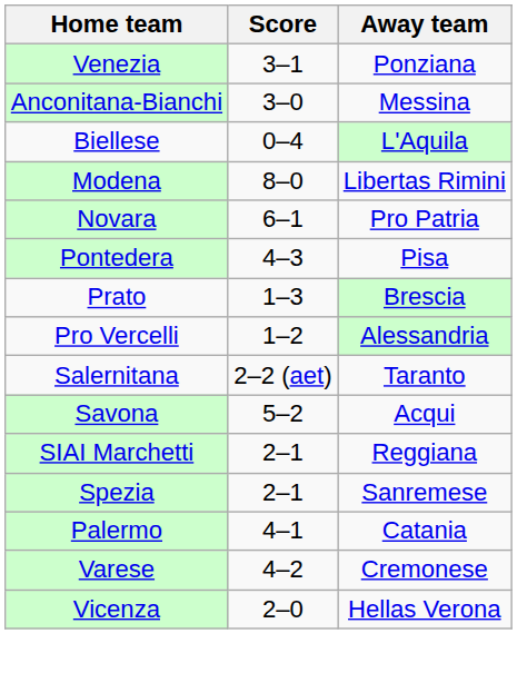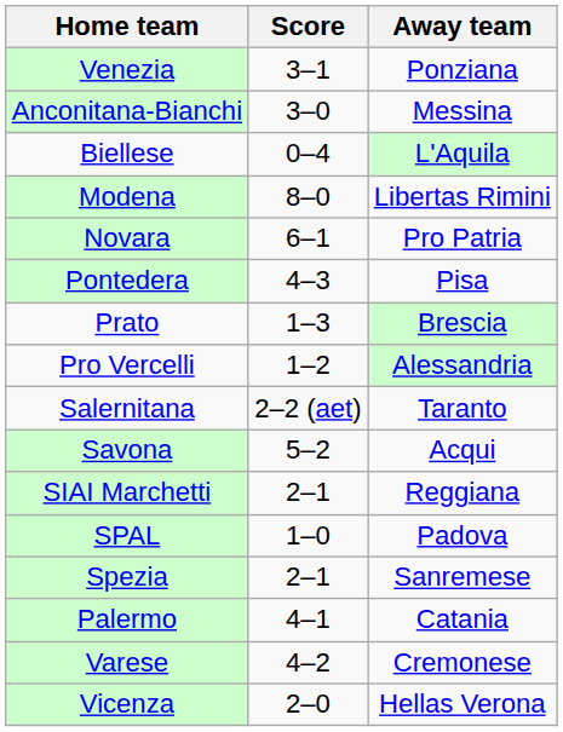+ row: SPAL | 1–0 | Padova
